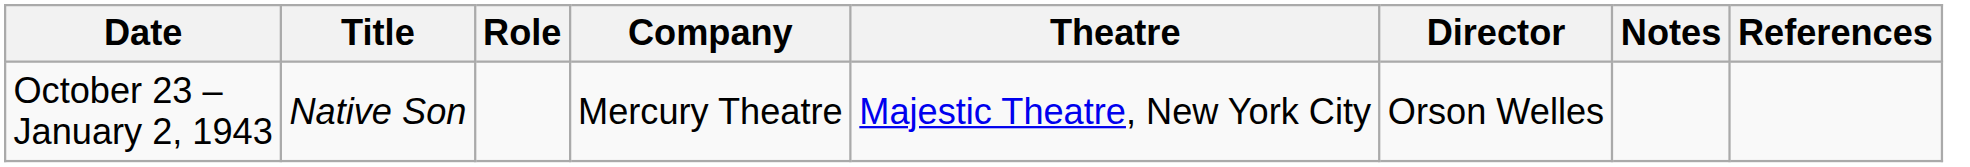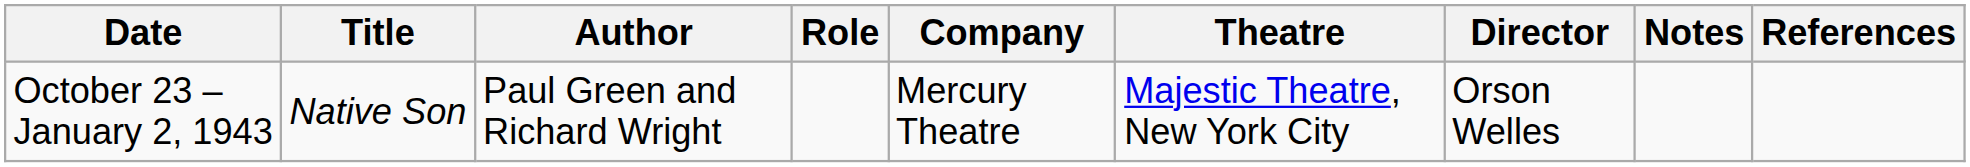+ column: Author | Paul Green and Richard Wright
